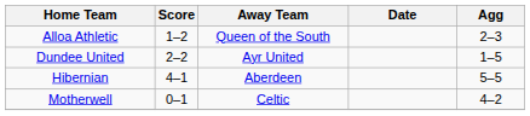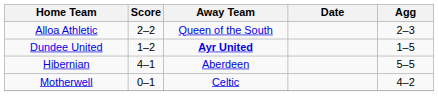Alloa Athletic | Score: 1–2 -> 2–2
Dundee United | Score: 2–2 -> 1–2
Dundee United | Away Team: normal -> bold
